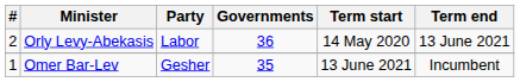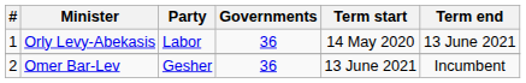Orly Levy-Abekasis | #: 2 -> 1
Omer Bar-Lev | #: 1 -> 2
Omer Bar-Lev | Governments: 35 -> 36
